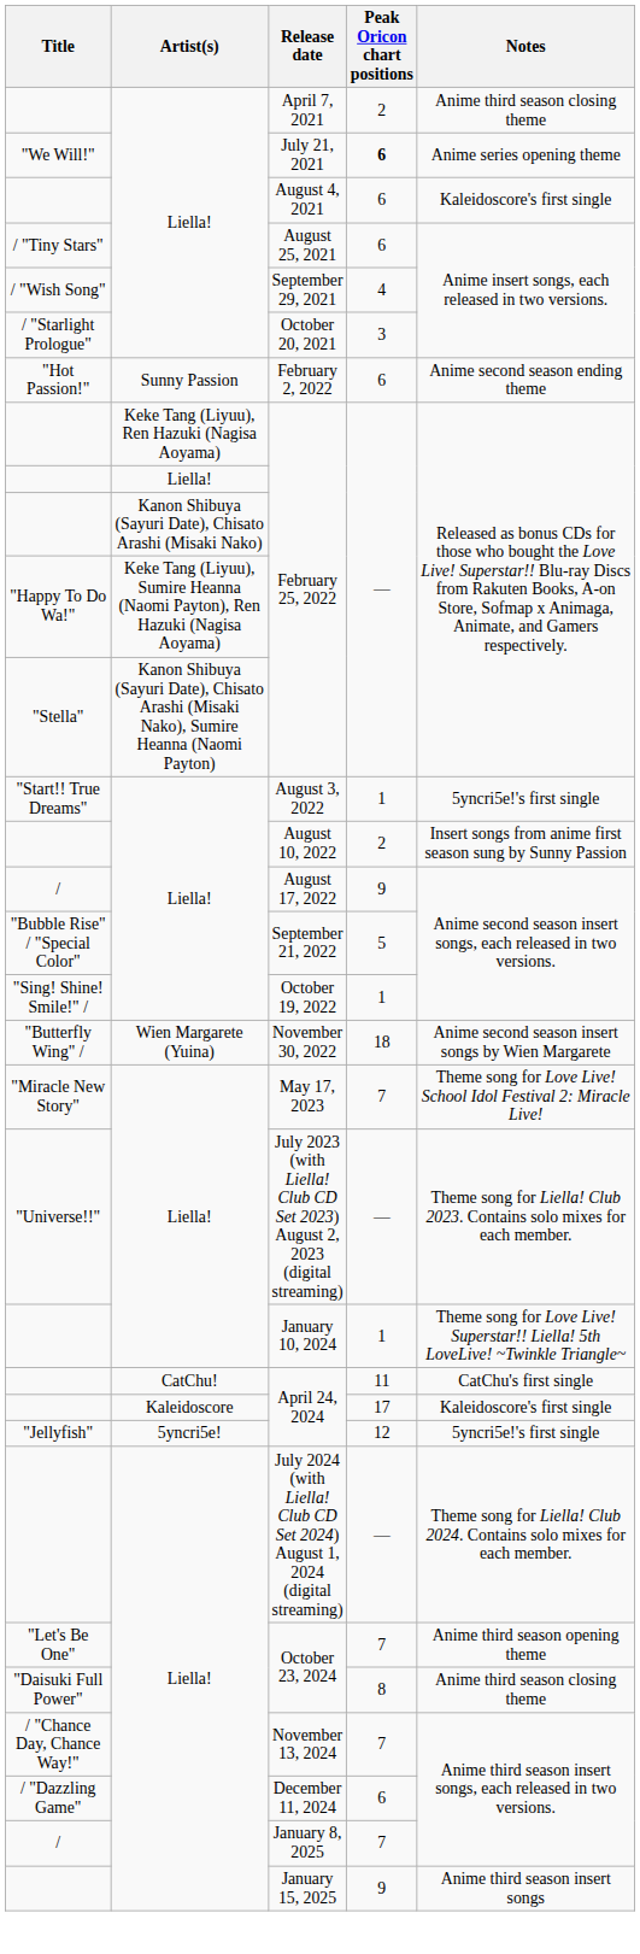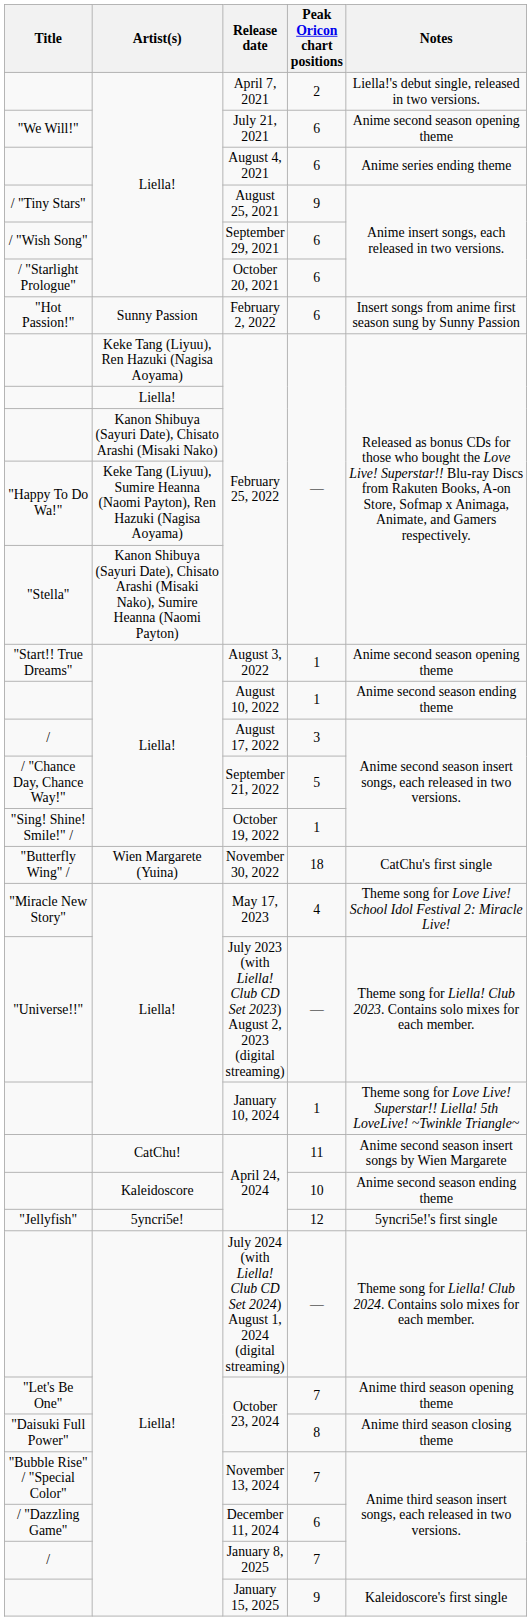April 7, 2021 | Notes: Anime third season closing theme -> Liella!'s debut single, released in two versions.
July 21, 2021 | Peak Oricon chart positions: bold -> normal
July 21, 2021 | Notes: Anime series opening theme -> Anime second season opening theme
August 4, 2021 | Notes: Kaleidoscore's first single -> Anime series ending theme
August 25, 2021 | Peak Oricon chart positions: 6 -> 9
September 29, 2021 | Peak Oricon chart positions: 4 -> 6
October 20, 2021 | Peak Oricon chart positions: 3 -> 6
February 2, 2022 | Notes: Anime second season ending theme -> Insert songs from anime first season sung by Sunny Passion
August 3, 2022 | Notes: 5yncri5e!'s first single -> Anime second season opening theme
August 10, 2022 | Peak Oricon chart positions: 2 -> 1
August 10, 2022 | Notes: Insert songs from anime first season sung by Sunny Passion -> Anime second season ending theme
August 17, 2022 | Peak Oricon chart positions: 9 -> 3
September 21, 2022 | Title: "Bubble Rise" / "Special Color" -> / "Chance Day, Chance Way!"
November 30, 2022 | Notes: Anime second season insert songs by Wien Margarete -> CatChu's first single
May 17, 2023 | Peak Oricon chart positions: 7 -> 4
CatChu! / April 24, 2024 | Notes: CatChu's first single -> Anime second season insert songs by Wien Margarete
Kaleidoscore / April 24, 2024 | Peak Oricon chart positions: 17 -> 10
Kaleidoscore / April 24, 2024 | Notes: Kaleidoscore's first single -> Anime second season ending theme
November 13, 2024 | Title: / "Chance Day, Chance Way!" -> "Bubble Rise" / "Special Color"
January 15, 2025 | Notes: Anime third season insert songs -> Kaleidoscore's first single
